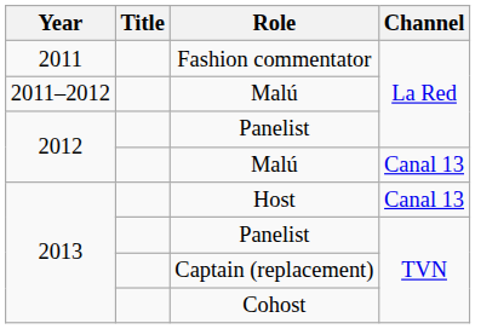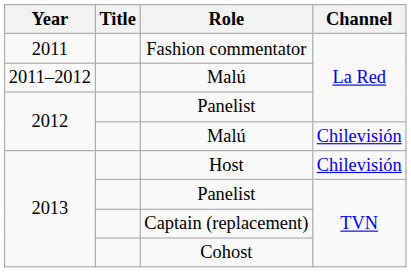2012 / Malú | Channel: Canal 13 -> Chilevisión
Host | Channel: Canal 13 -> Chilevisión
